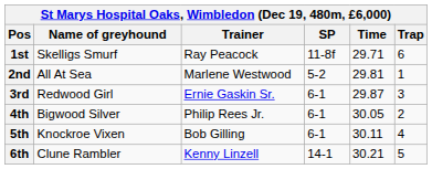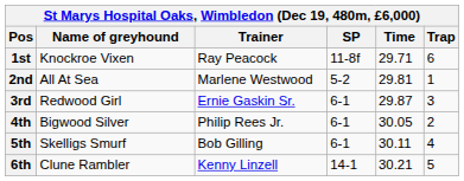1st | Name of greyhound: Skelligs Smurf -> Knockroe Vixen
5th | Name of greyhound: Knockroe Vixen -> Skelligs Smurf
